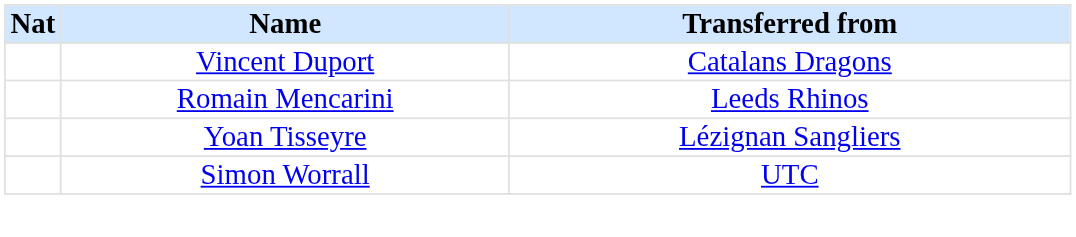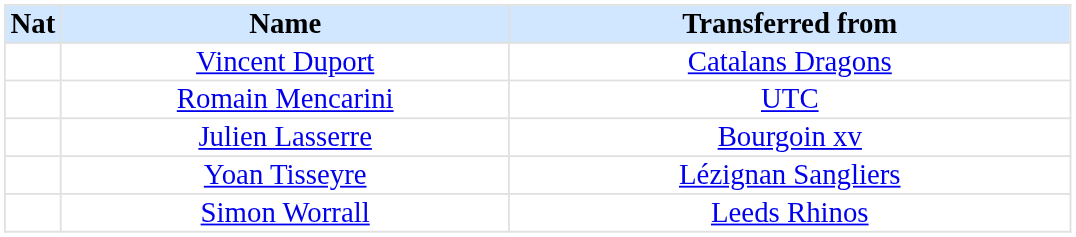Romain Mencarini | Transferred from: Leeds Rhinos -> UTC
+ row: Julien Lasserre | Bourgoin xv
Simon Worrall | Transferred from: UTC -> Leeds Rhinos
